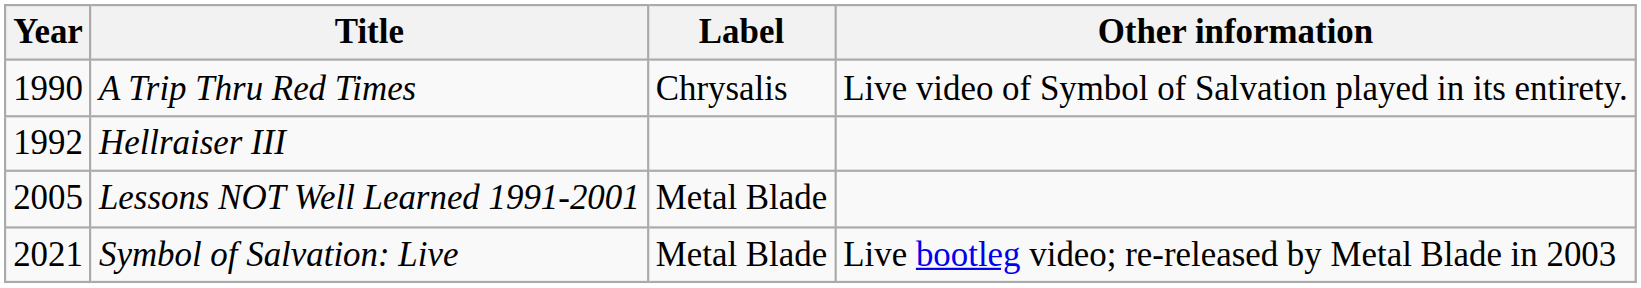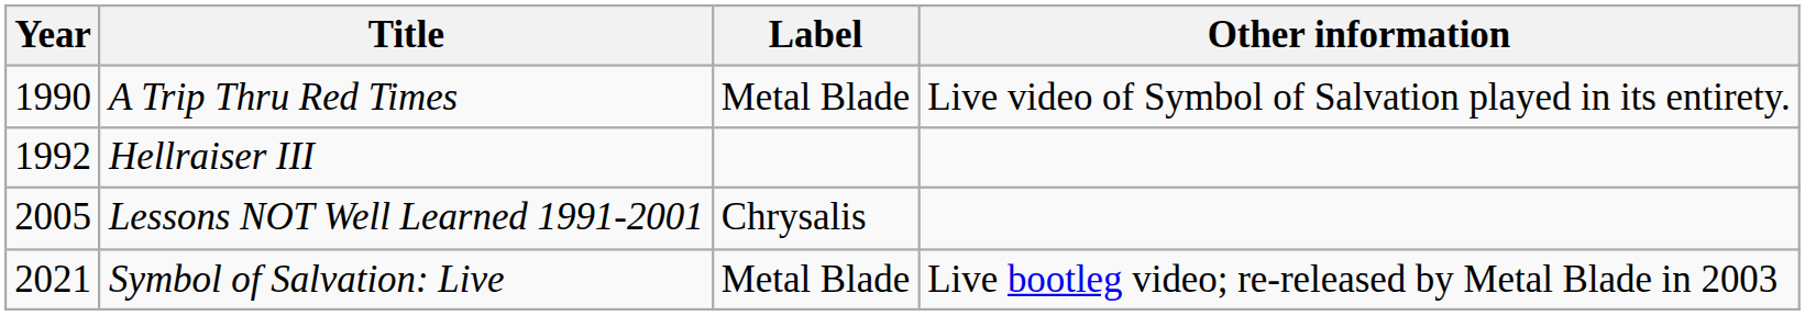A Trip Thru Red Times | Label: Chrysalis -> Metal Blade
Lessons NOT Well Learned 1991-2001 | Label: Metal Blade -> Chrysalis
